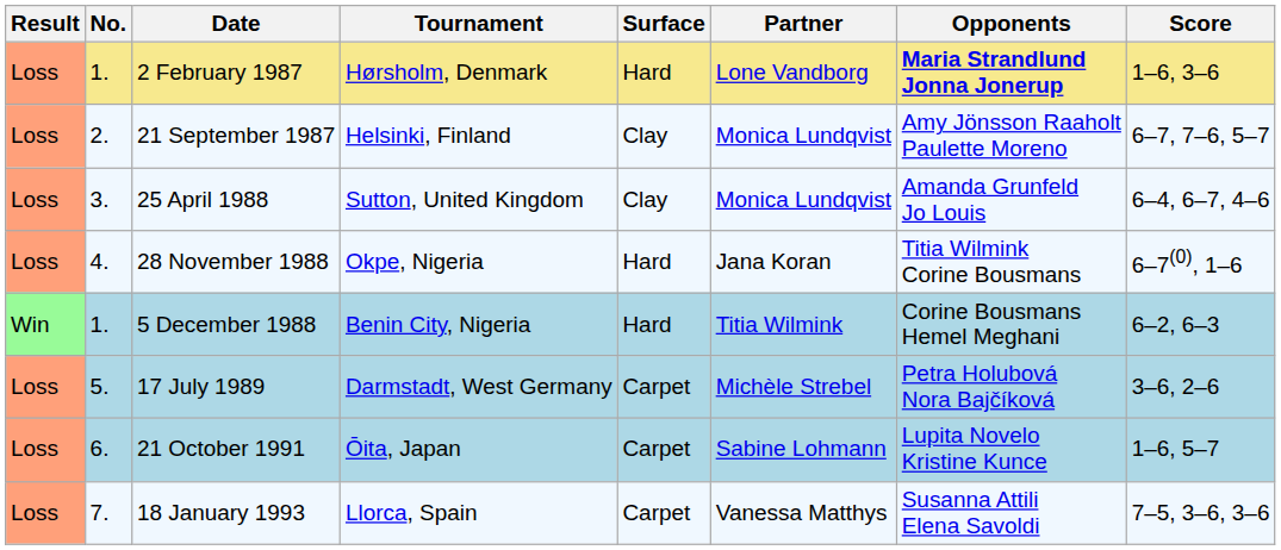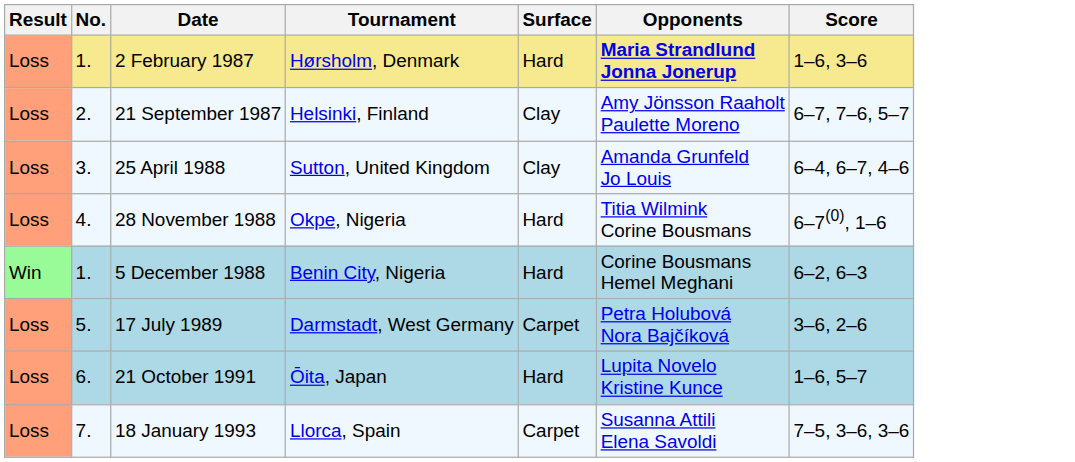- column: Partner | Lone Vandborg | Monica Lundqvist | Monica Lundqvist | Jana Koran | Titia Wilmink | Michèle Strebel | Sabine Lohmann | Vanessa Matthys
21 October 1991 | Surface: Carpet -> Hard
